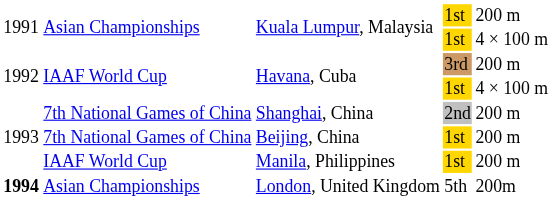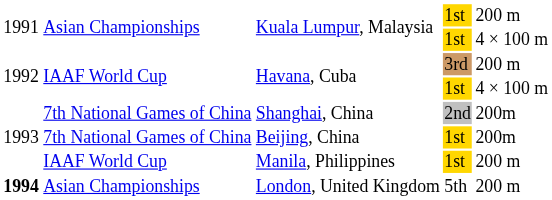Shanghai, China | column 5: 200 m -> 200m
Beijing, China | column 5: 200 m -> 200m
London, United Kingdom | column 5: 200m -> 200 m
